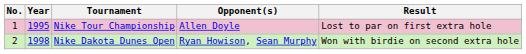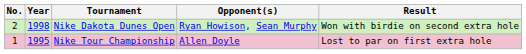rows swapped: Nike Tour Championship <-> Nike Dakota Dunes Open
